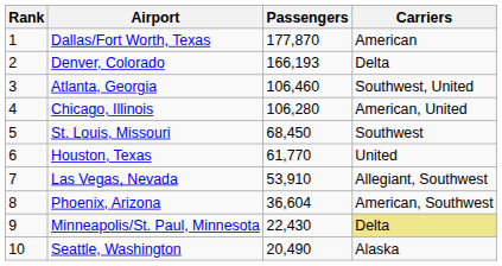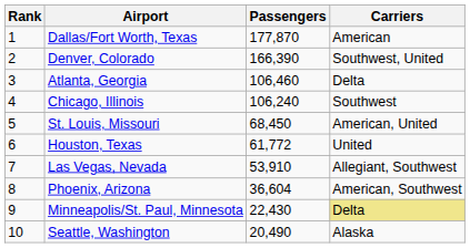Denver, Colorado | Passengers: 166,193 -> 166,390
Denver, Colorado | Carriers: Delta -> Southwest, United
Atlanta, Georgia | Carriers: Southwest, United -> Delta
Chicago, Illinois | Passengers: 106,280 -> 106,240
Chicago, Illinois | Carriers: American, United -> Southwest
St. Louis, Missouri | Carriers: Southwest -> American, United
Houston, Texas | Passengers: 61,770 -> 61,772
